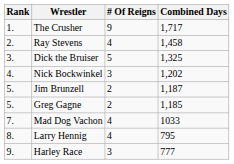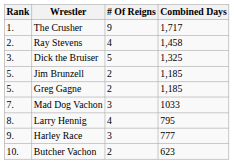- row: 4. | Nick Bockwinkel | 3 | 1,202
Jim Brunzell | Combined Days: 1,187 -> 1,185
Mad Dog Vachon | # Of Reigns: 4 -> 3
+ row: 10. | Butcher Vachon | 2 | 623
